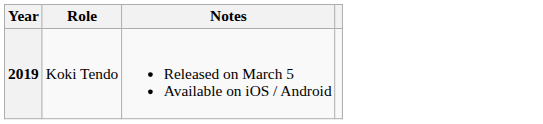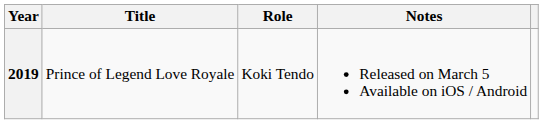+ column: Title | Prince of Legend Love Royale
